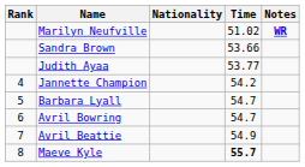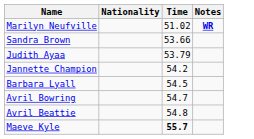- column: Rank | 4 | 5 | 6 | 7 | 8
Judith Ayaa | Time: 53.77 -> 53.79
Barbara Lyall | Time: 54.7 -> 54.5
Avril Beattie | Time: 54.9 -> 54.8
